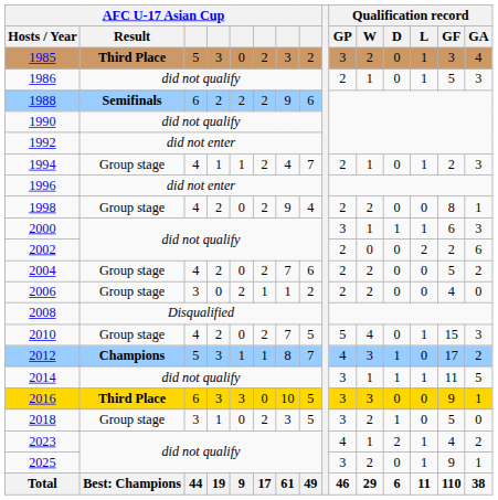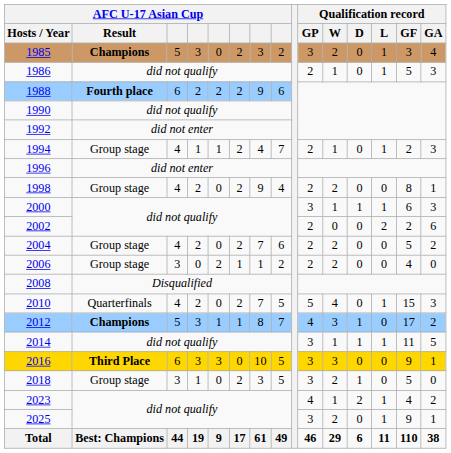1985 | AFC U-17 Asian Cup / Result: Third Place -> Champions
1988 | AFC U-17 Asian Cup / Result: Semifinals -> Fourth place
2010 | AFC U-17 Asian Cup / Result: Group stage -> Quarterfinals
